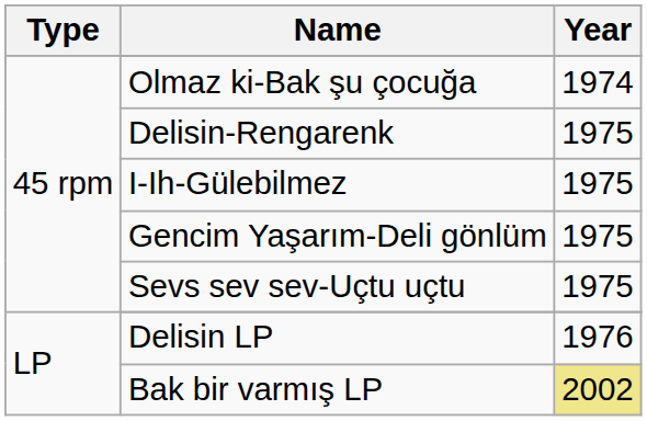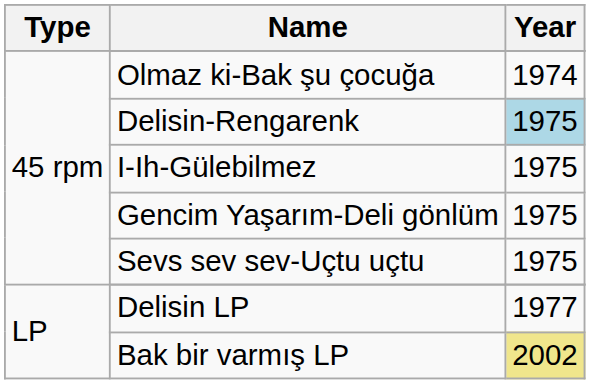Delisin-Rengarenk | Year: no background -> lightblue background
Delisin LP | Year: 1976 -> 1977
